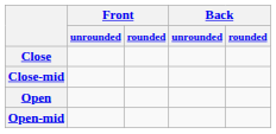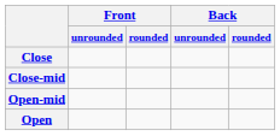rows swapped: Open-mid <-> Open
